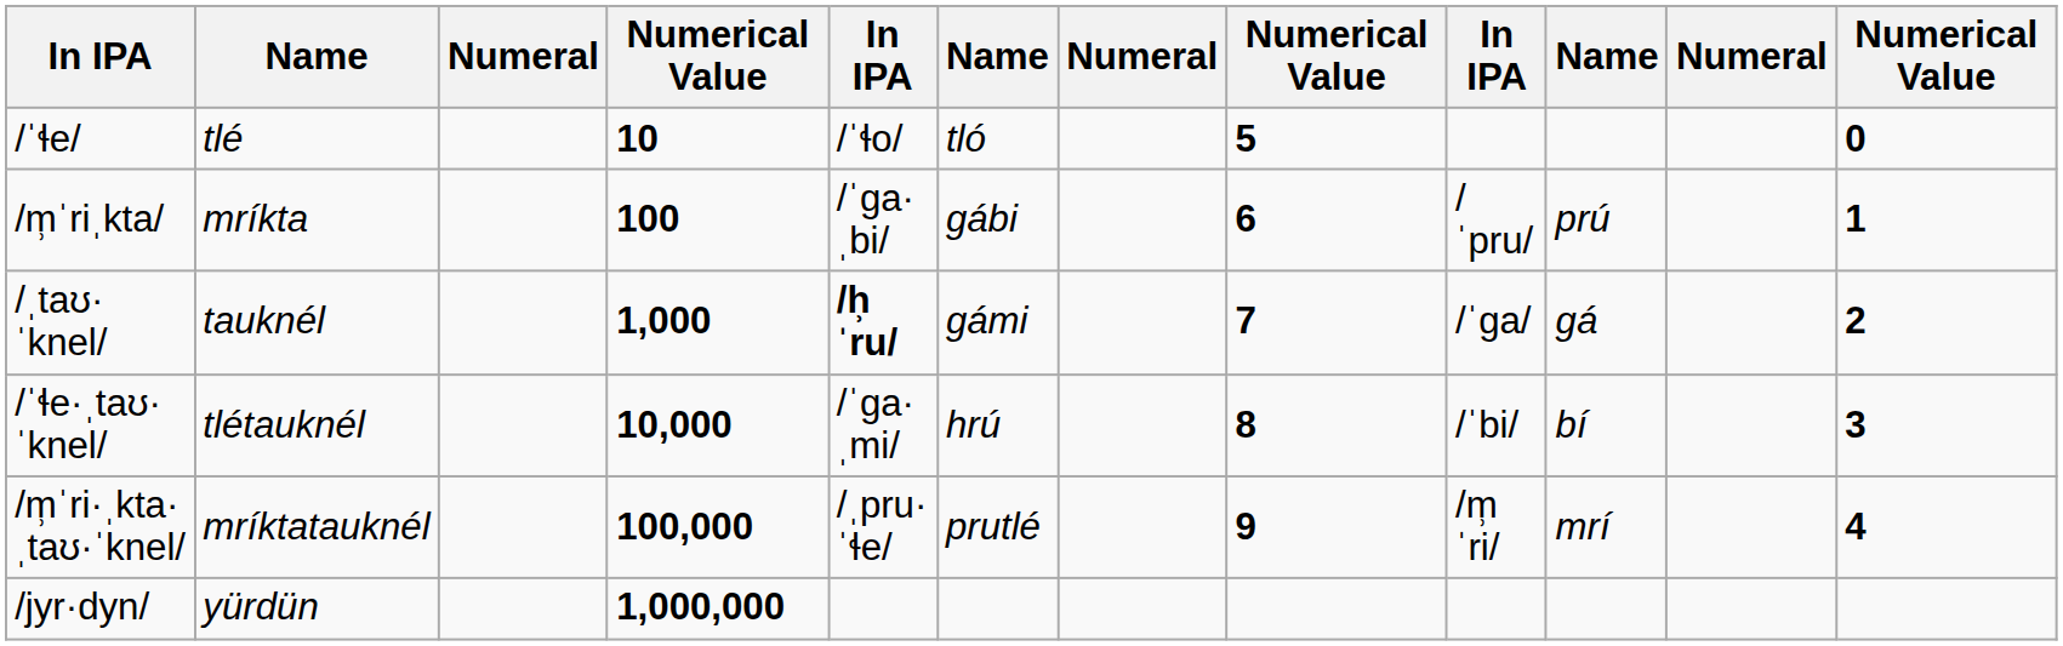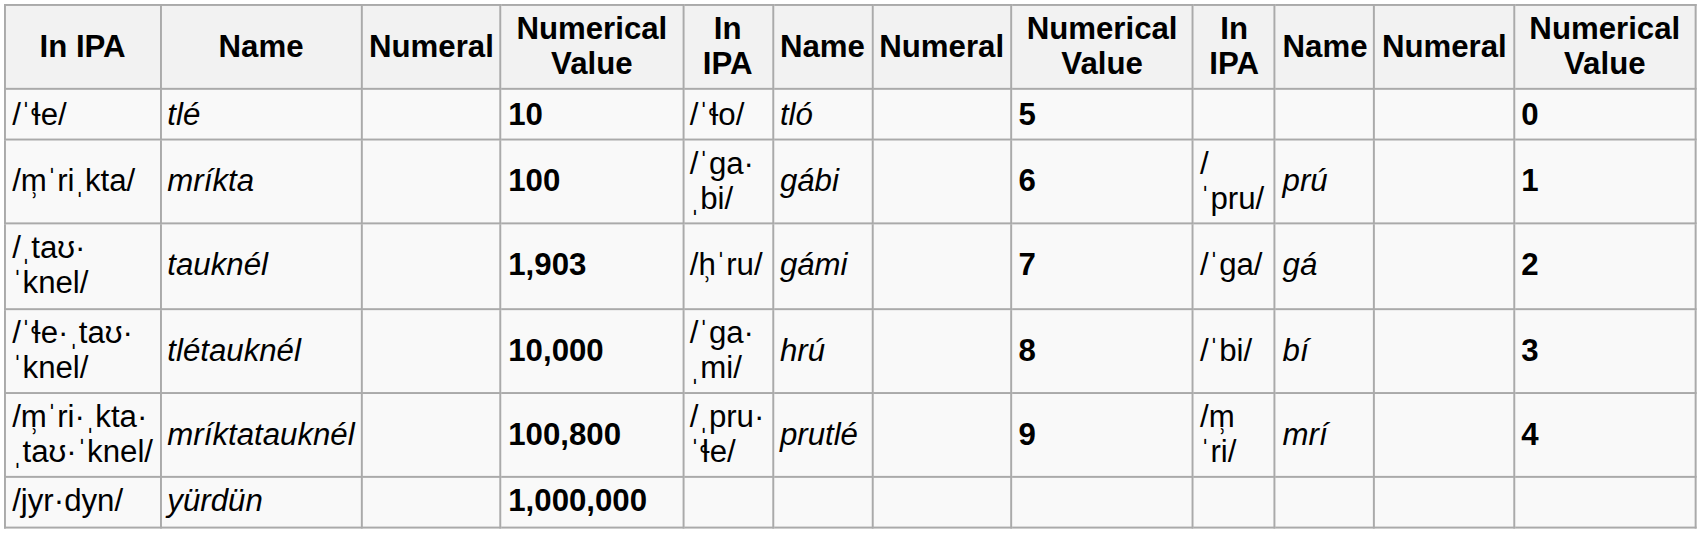/ˌtaʊ·ˈknel/ | column 4: 1,000 -> 1,903
/ˌtaʊ·ˈknel/ | column 5: bold -> normal
/m̹ˈri·ˌkta·ˌtaʊ·ˈknel/ | column 4: 100,000 -> 100,800
